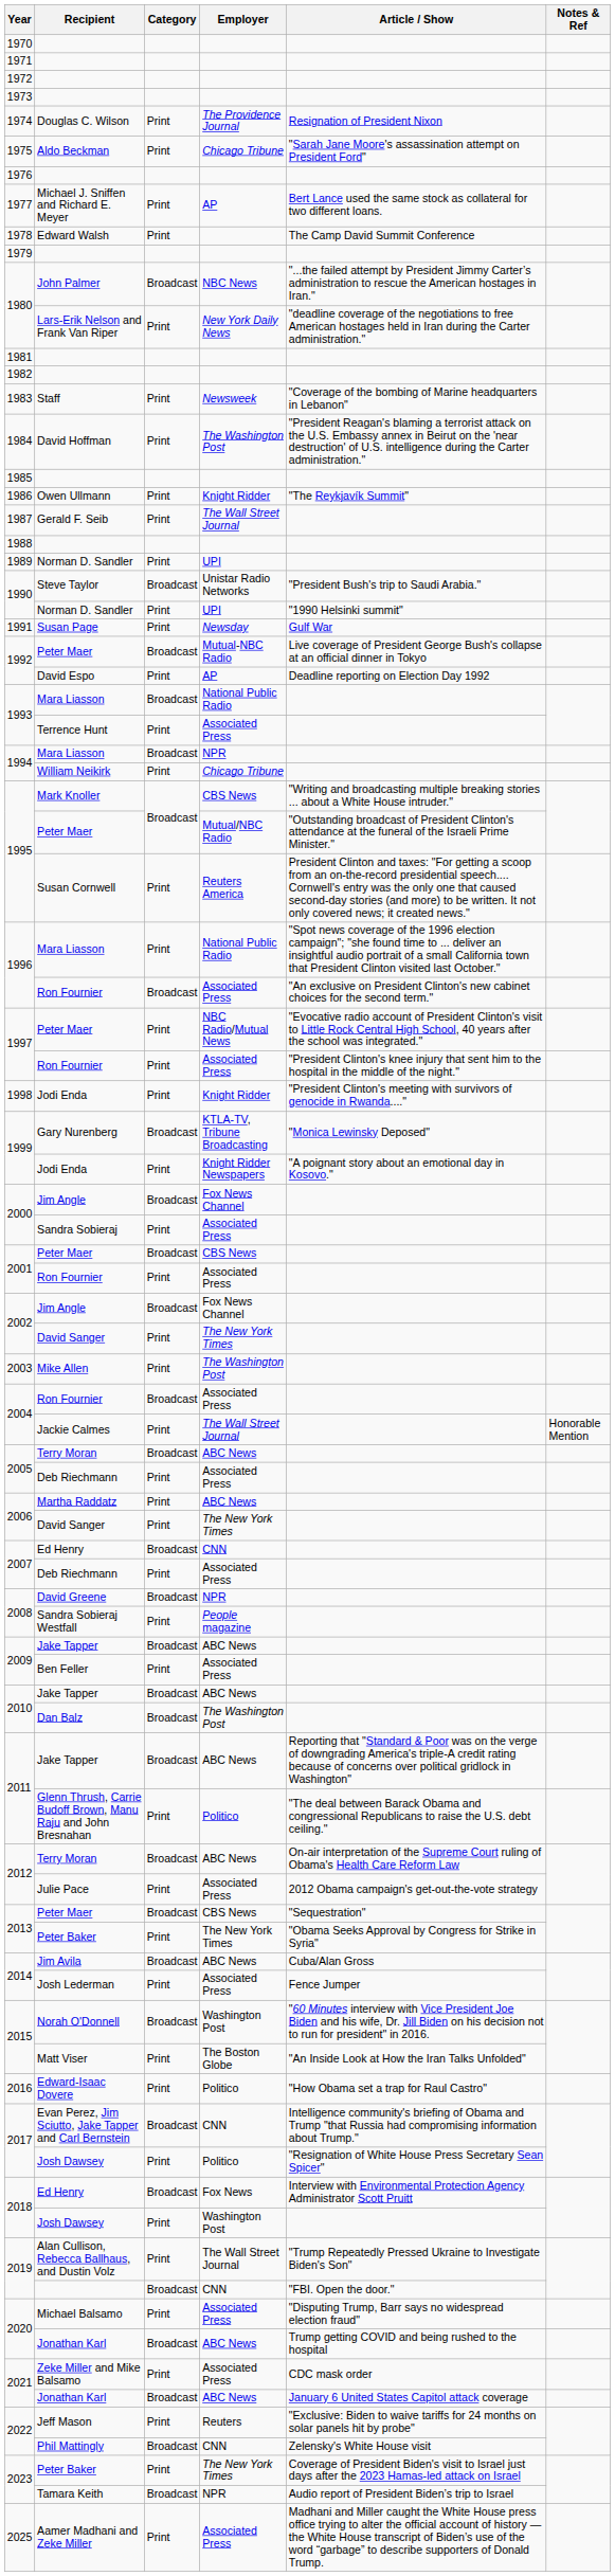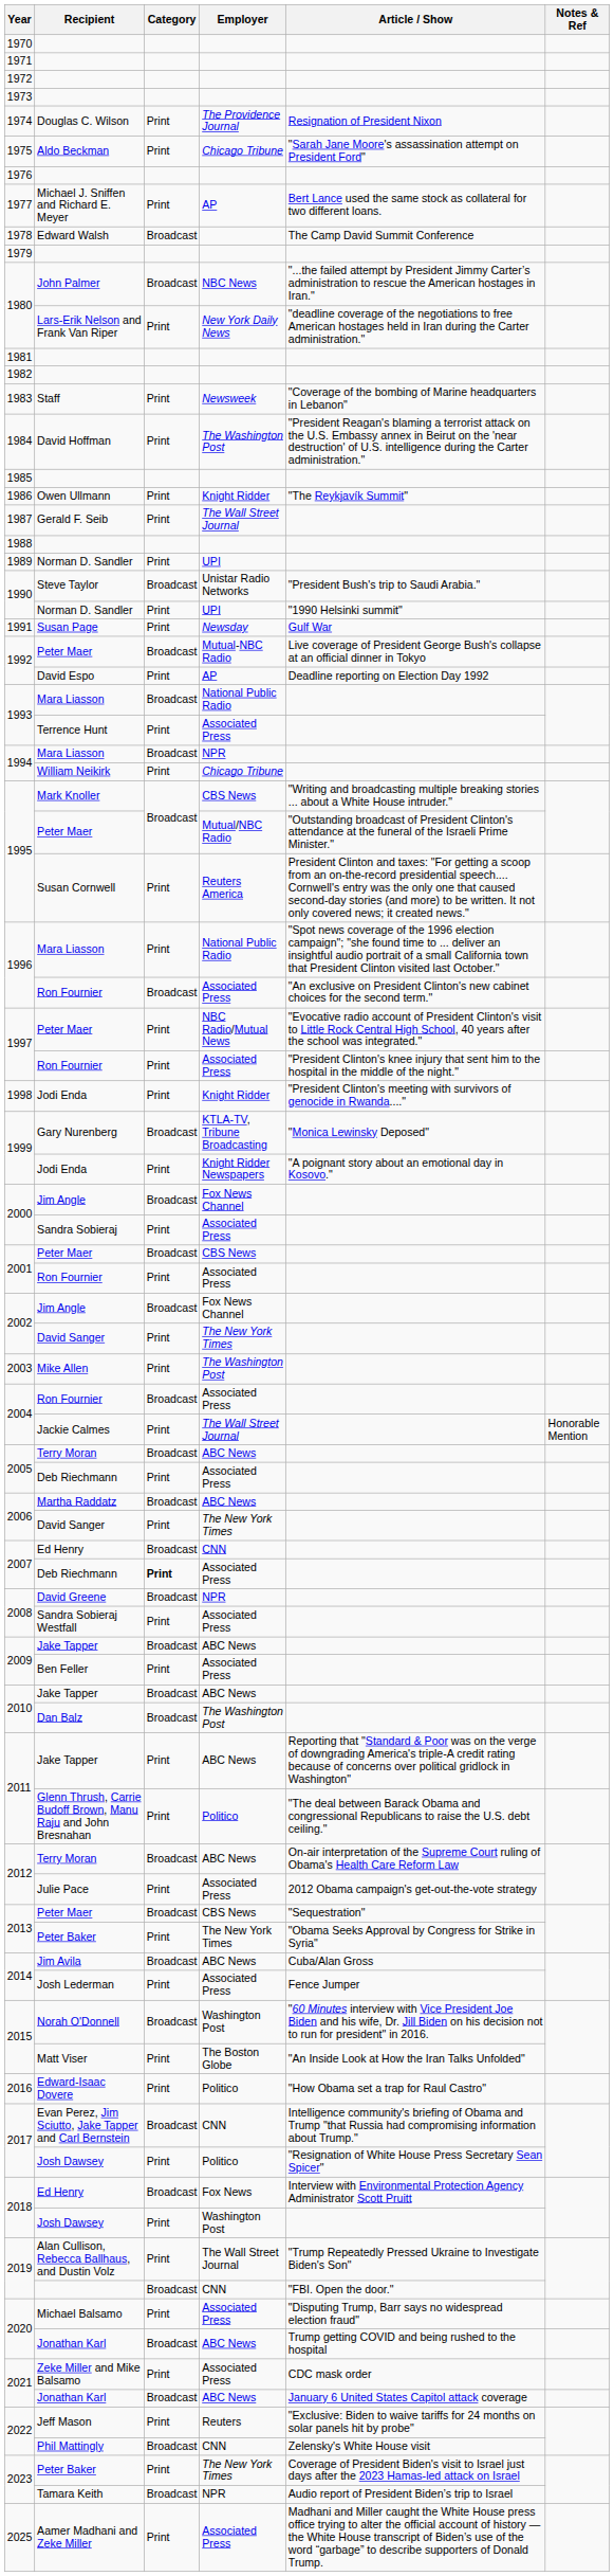Edward Walsh | Category: Print -> Broadcast
Martha Raddatz | Category: Print -> Broadcast
2007 / Deb Riechmann | Category: normal -> bold
Sandra Sobieraj Westfall | Employer: People magazine -> Associated Press
2011 / Jake Tapper | Category: Broadcast -> Print
